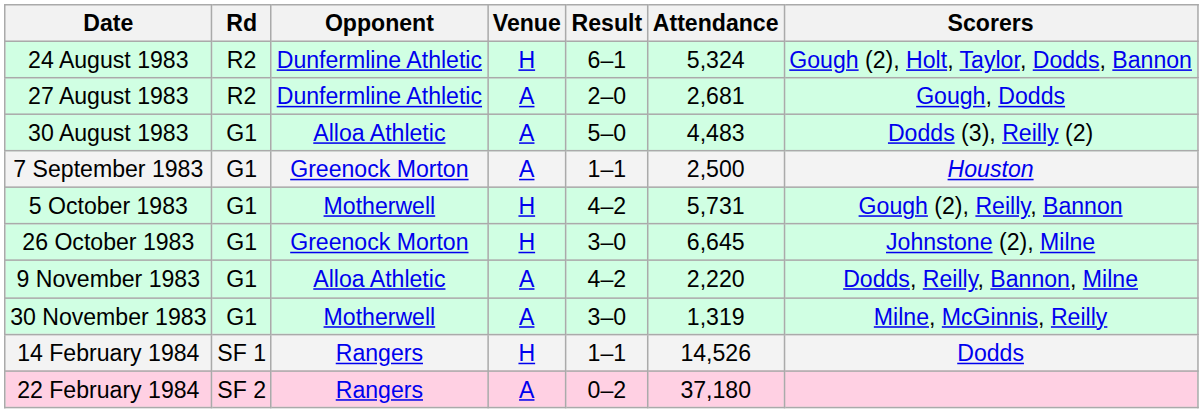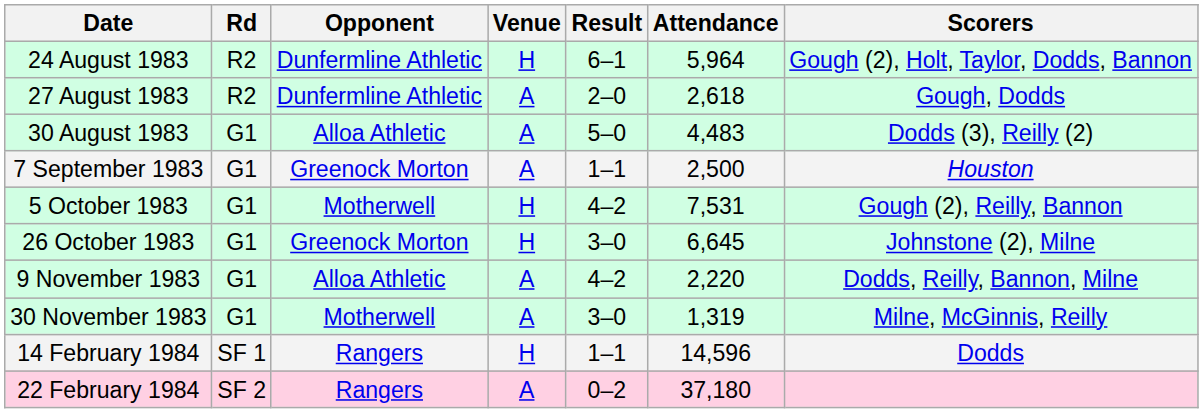24 August 1983 | Attendance: 5,324 -> 5,964
27 August 1983 | Attendance: 2,681 -> 2,618
5 October 1983 | Attendance: 5,731 -> 7,531
14 February 1984 | Attendance: 14,526 -> 14,596
